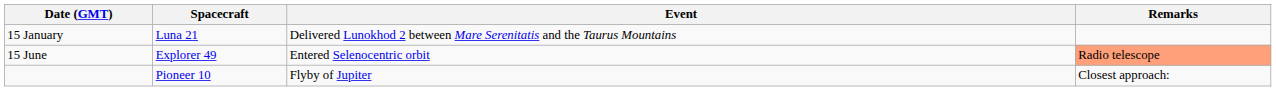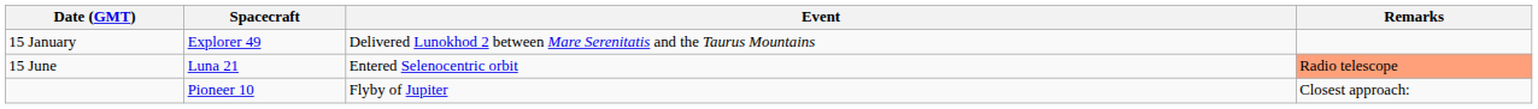15 January | Spacecraft: Luna 21 -> Explorer 49
15 June | Spacecraft: Explorer 49 -> Luna 21
